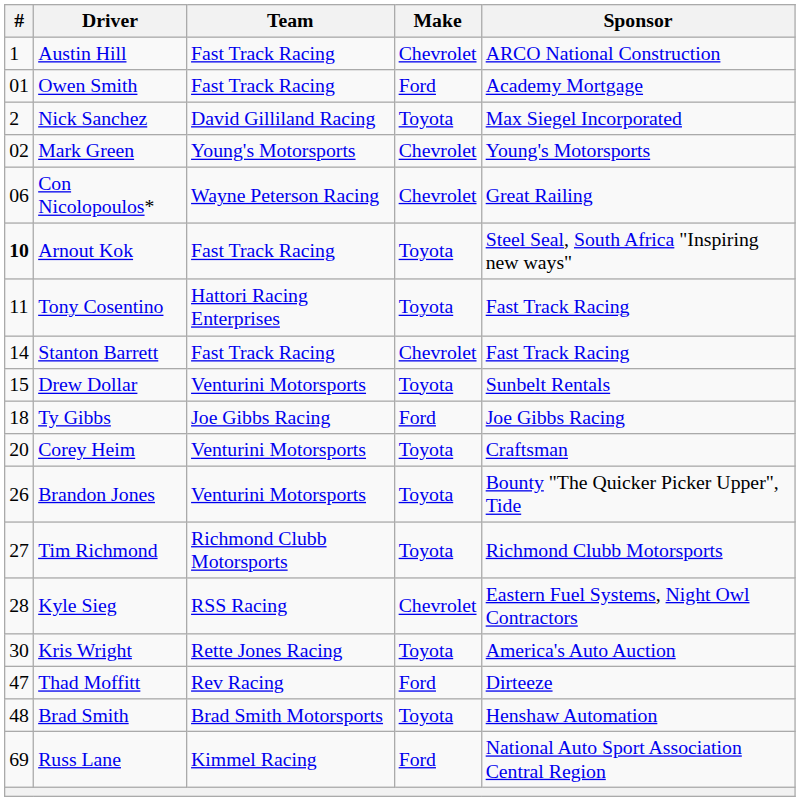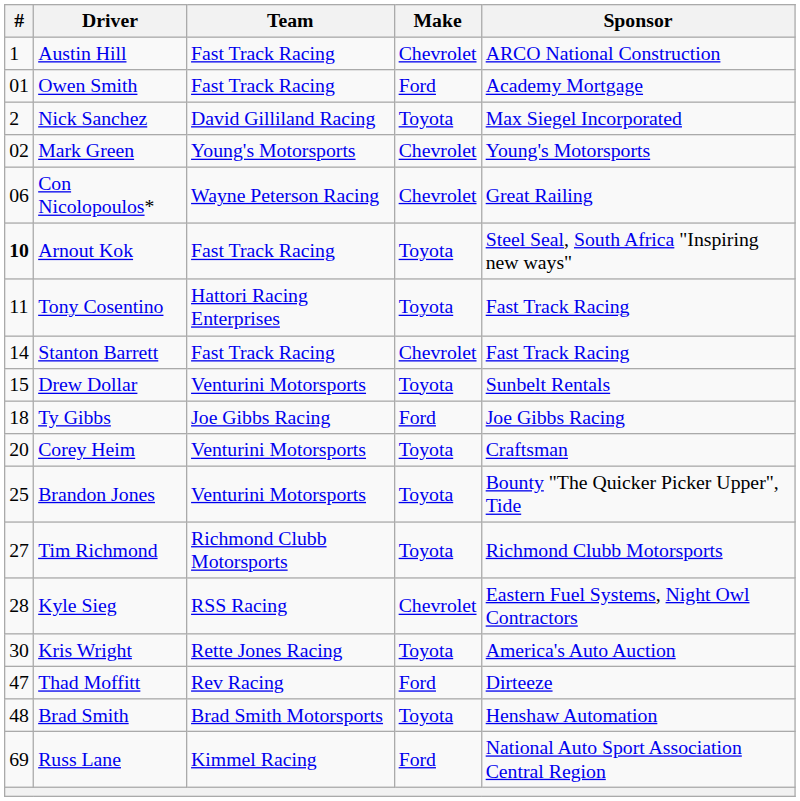Brandon Jones | #: 26 -> 25
